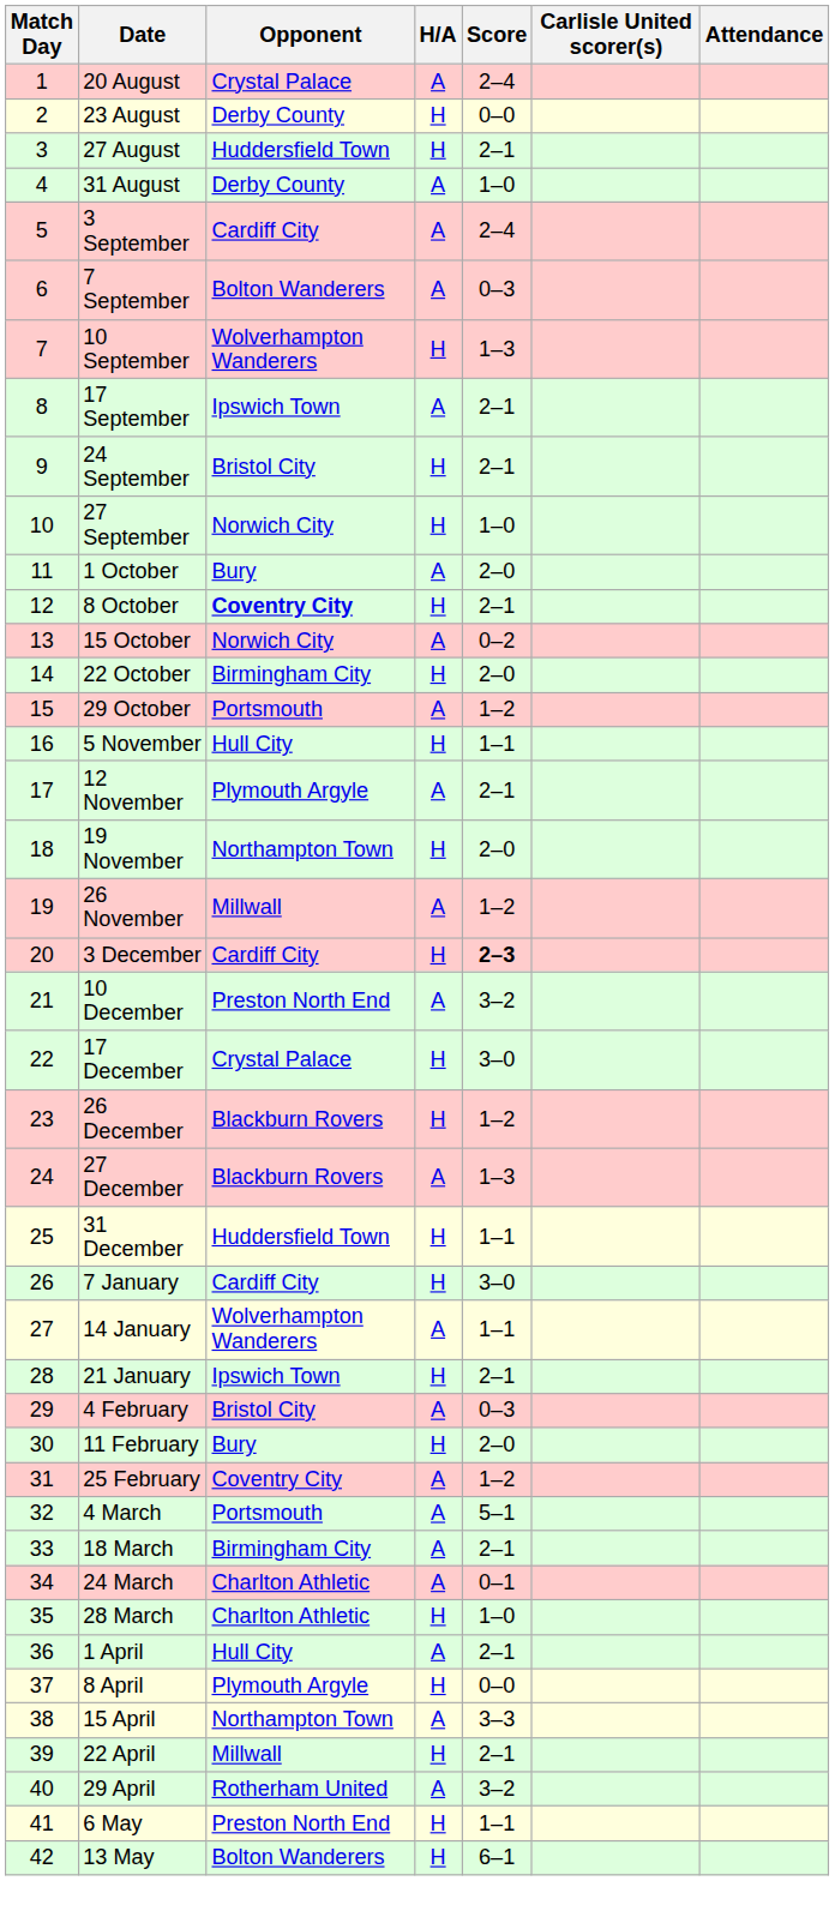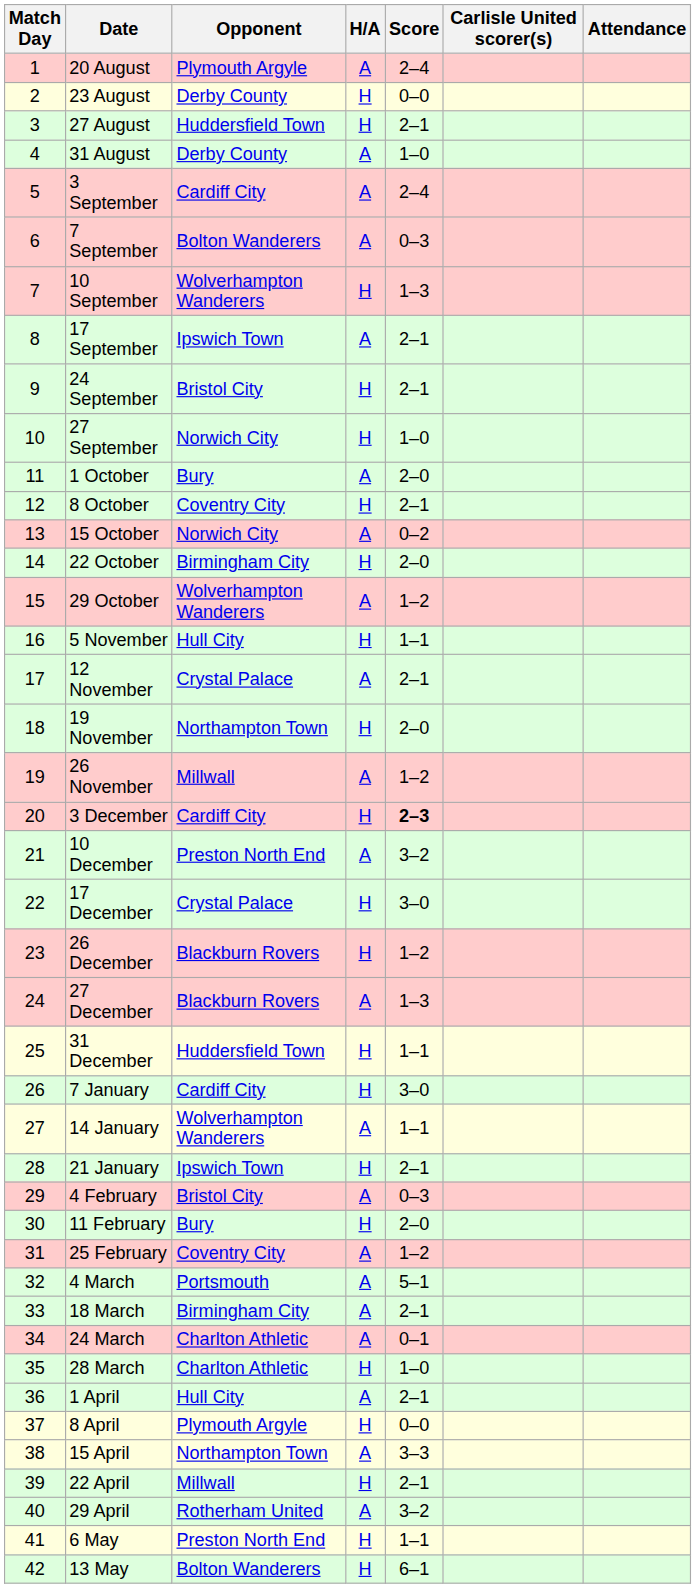20 August | Opponent: Crystal Palace -> Plymouth Argyle
8 October | Opponent: bold -> normal
29 October | Opponent: Portsmouth -> Wolverhampton Wanderers
12 November | Opponent: Plymouth Argyle -> Crystal Palace
